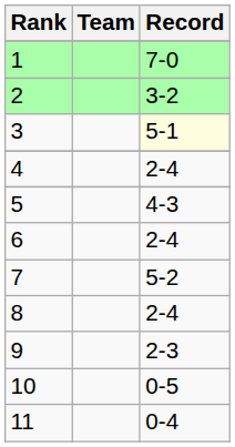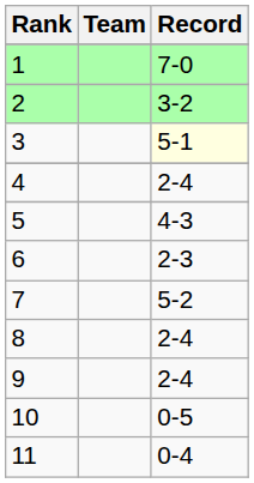6 | Record: 2-4 -> 2-3
9 | Record: 2-3 -> 2-4
